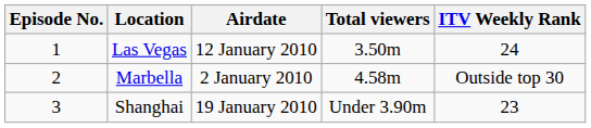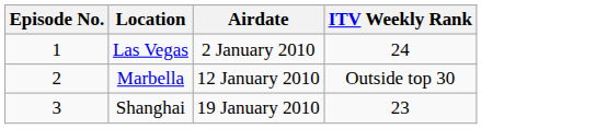- column: Total viewers | 3.50m | 4.58m | Under 3.90m
Las Vegas | Airdate: 12 January 2010 -> 2 January 2010
Marbella | Airdate: 2 January 2010 -> 12 January 2010
